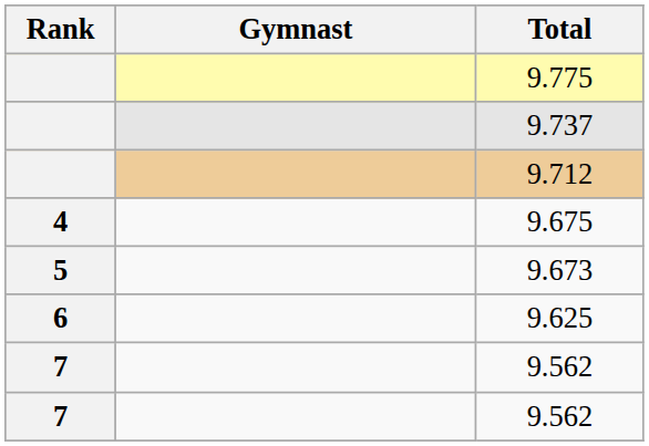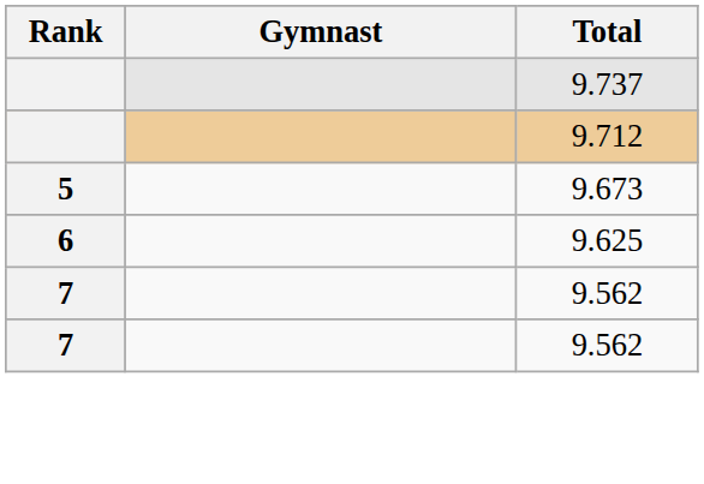- row: 9.775
- row: 4 | 9.675
